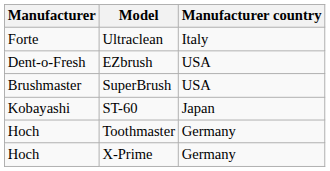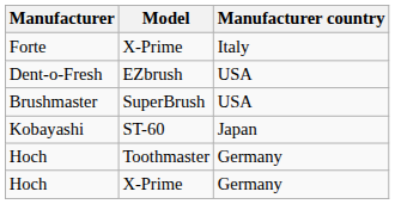+ row: Forte | X-Prime | Italy
- row: Forte | Ultraclean | Italy
